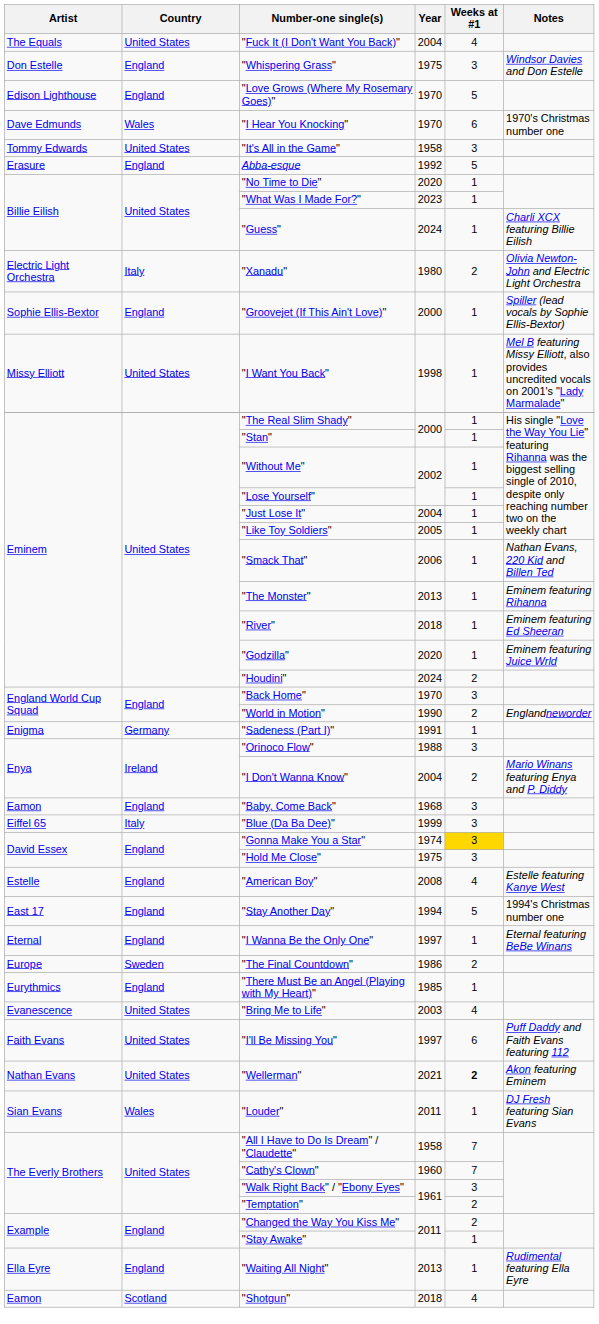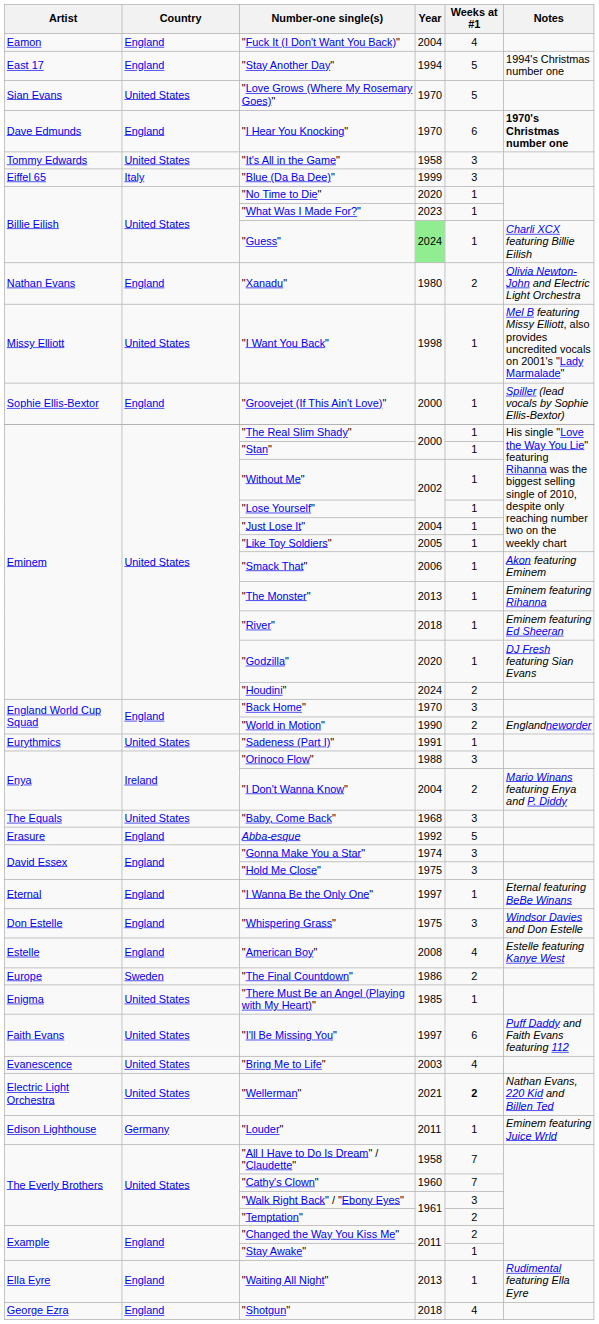"Fuck It (I Don't Want You Back)" | Artist: The Equals -> Eamon
"Fuck It (I Don't Want You Back)" | Country: United States -> England
rows swapped: "Stay Another Day" <-> "Whispering Grass"
"Love Grows (Where My Rosemary Goes)" | Artist: Edison Lighthouse -> Sian Evans
"Love Grows (Where My Rosemary Goes)" | Country: England -> United States
"I Hear You Knocking" | Country: Wales -> England
"I Hear You Knocking" | Notes: normal -> bold
rows swapped: "Blue (Da Ba Dee)" <-> Abba-esque
"Guess" | Year: no background -> lightgreen background
"Xanadu" | Artist: Electric Light Orchestra -> Nathan Evans
"Xanadu" | Country: Italy -> England
rows swapped: "I Want You Back" <-> "Groovejet (If This Ain't Love)"
"Smack That" | Notes: Nathan Evans, 220 Kid and Billen Ted -> Akon featuring Eminem
"Godzilla" | Notes: Eminem featuring Juice Wrld -> DJ Fresh featuring Sian Evans
"Sadeness (Part I)" | Artist: Enigma -> Eurythmics
"Sadeness (Part I)" | Country: Germany -> United States
"Baby, Come Back" | Artist: Eamon -> The Equals
"Baby, Come Back" | Country: England -> United States
"Gonna Make You a Star" | Weeks at #1: gold background -> no background
rows swapped: "American Boy" <-> "I Wanna Be the Only One"
"There Must Be an Angel (Playing with My Heart)" | Artist: Eurythmics -> Enigma
"There Must Be an Angel (Playing with My Heart)" | Country: England -> United States
rows swapped: "Bring Me to Life" <-> "I'll Be Missing You"
"Wellerman" | Artist: Nathan Evans -> Electric Light Orchestra
"Wellerman" | Notes: Akon featuring Eminem -> Nathan Evans, 220 Kid and Billen Ted
"Louder" | Artist: Sian Evans -> Edison Lighthouse
"Louder" | Country: Wales -> Germany
"Louder" | Notes: DJ Fresh featuring Sian Evans -> Eminem featuring Juice Wrld
"Shotgun" | Artist: Eamon -> George Ezra
"Shotgun" | Country: Scotland -> England
